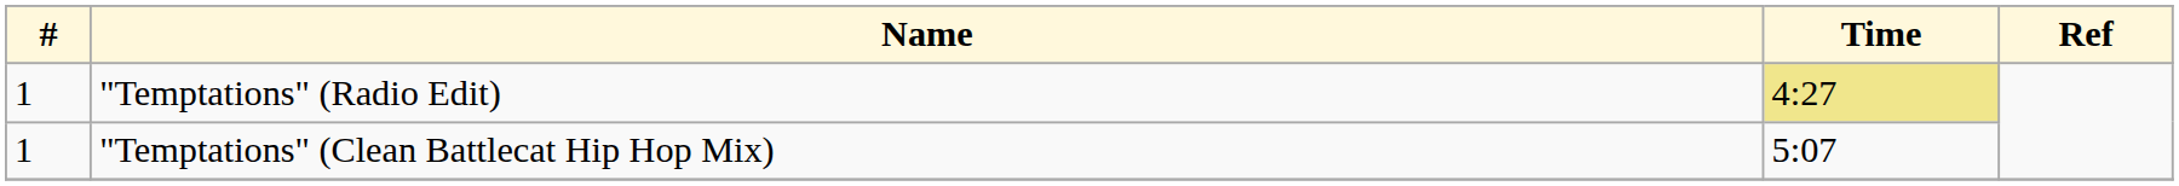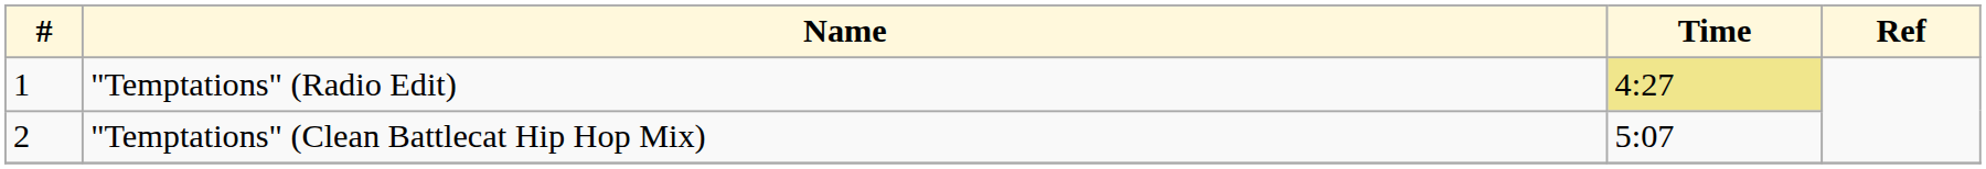"Temptations" (Clean Battlecat Hip Hop Mix) | #: 1 -> 2
